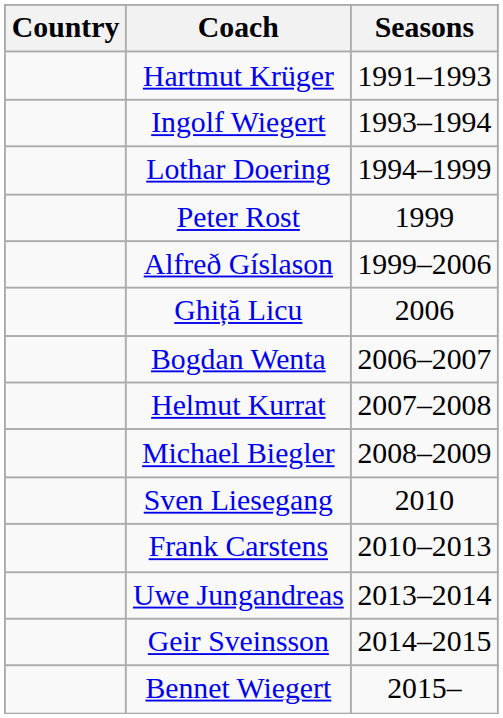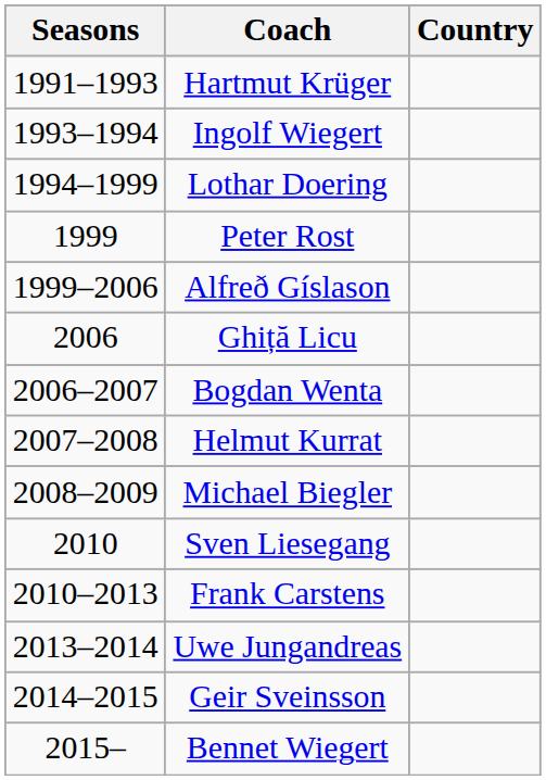columns swapped: Seasons <-> Country
